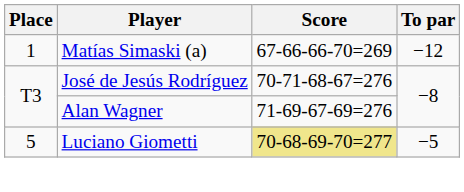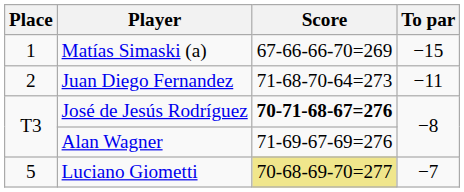Matías Simaski (a) | To par: −12 -> −15
+ row: 2 | Juan Diego Fernandez | 71-68-70-64=273 | −11
José de Jesús Rodríguez | Score: normal -> bold
Luciano Giometti | To par: −5 -> −7
